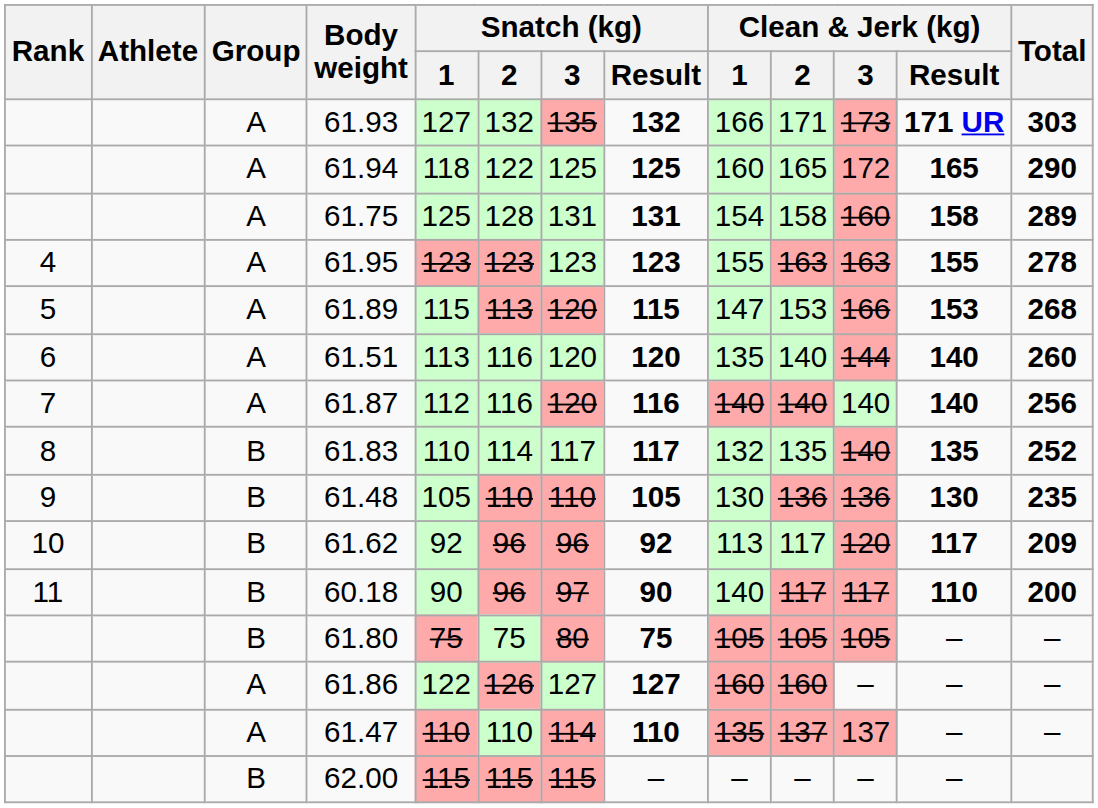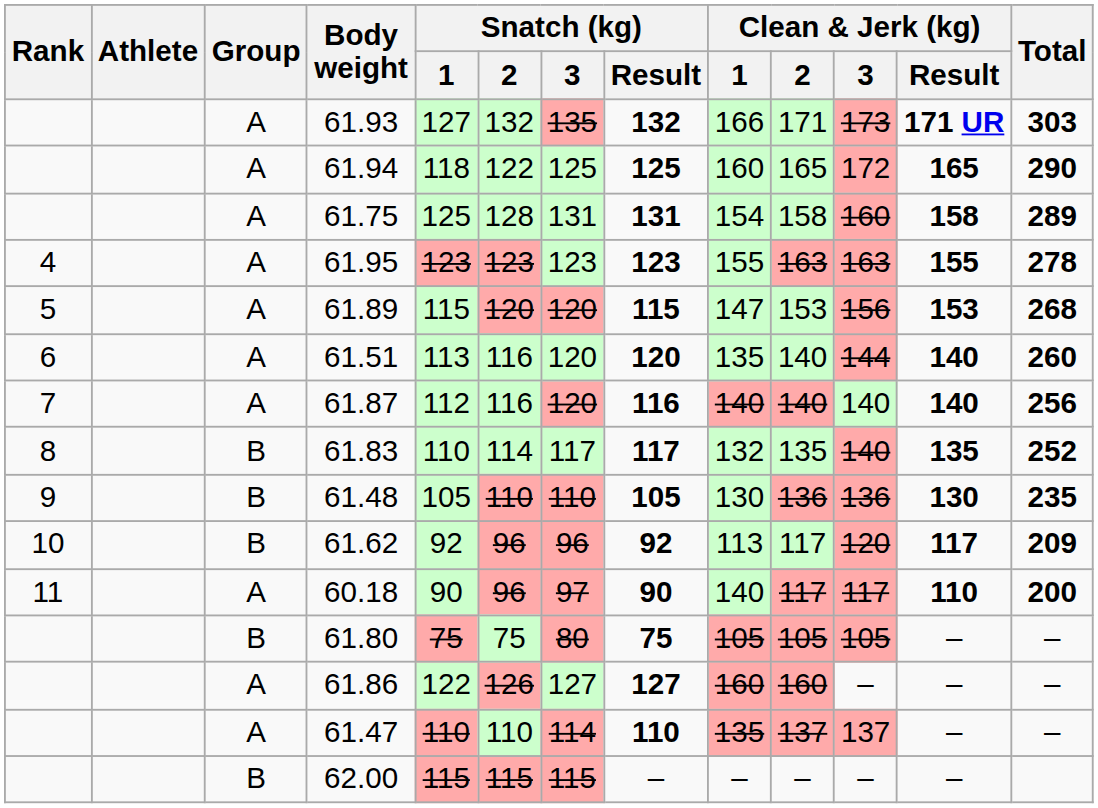61.89 | Snatch (kg) / 2: 113 -> 120
61.89 | Clean & Jerk (kg) / 3: 166 -> 156
60.18 | Group: B -> A
